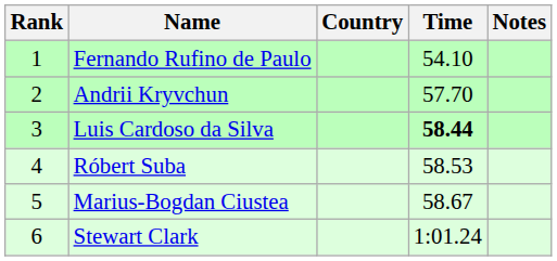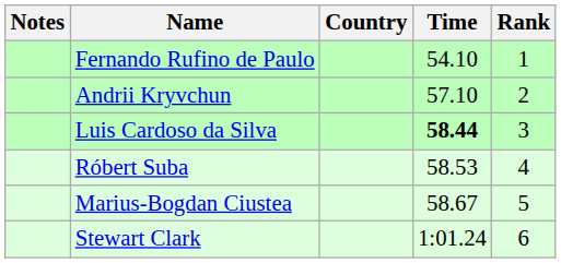columns swapped: Rank <-> Notes
Andrii Kryvchun | Time: 57.70 -> 57.10
